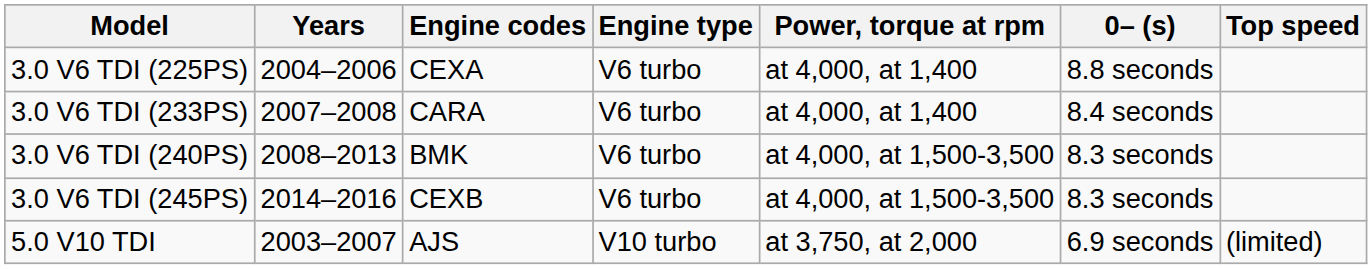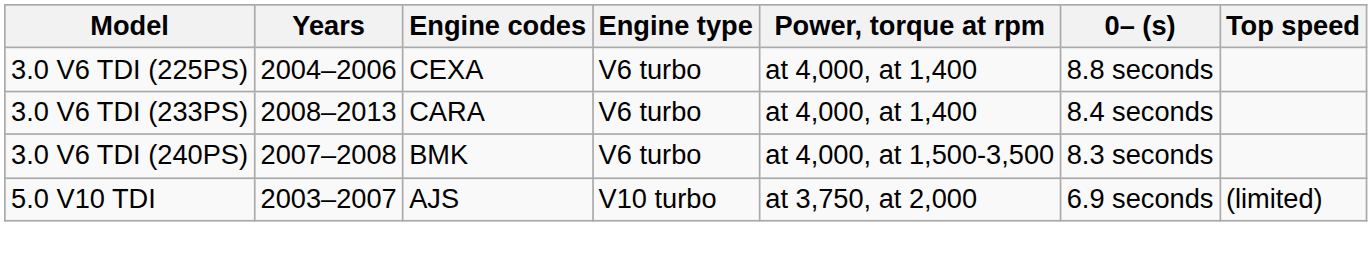3.0 V6 TDI (233PS) | Years: 2007–2008 -> 2008–2013
3.0 V6 TDI (240PS) | Years: 2008–2013 -> 2007–2008
- row: 3.0 V6 TDI (245PS) | 2014–2016 | CEXB | V6 turbo | at 4,000, at 1,500-3,500 | 8.3 seconds
